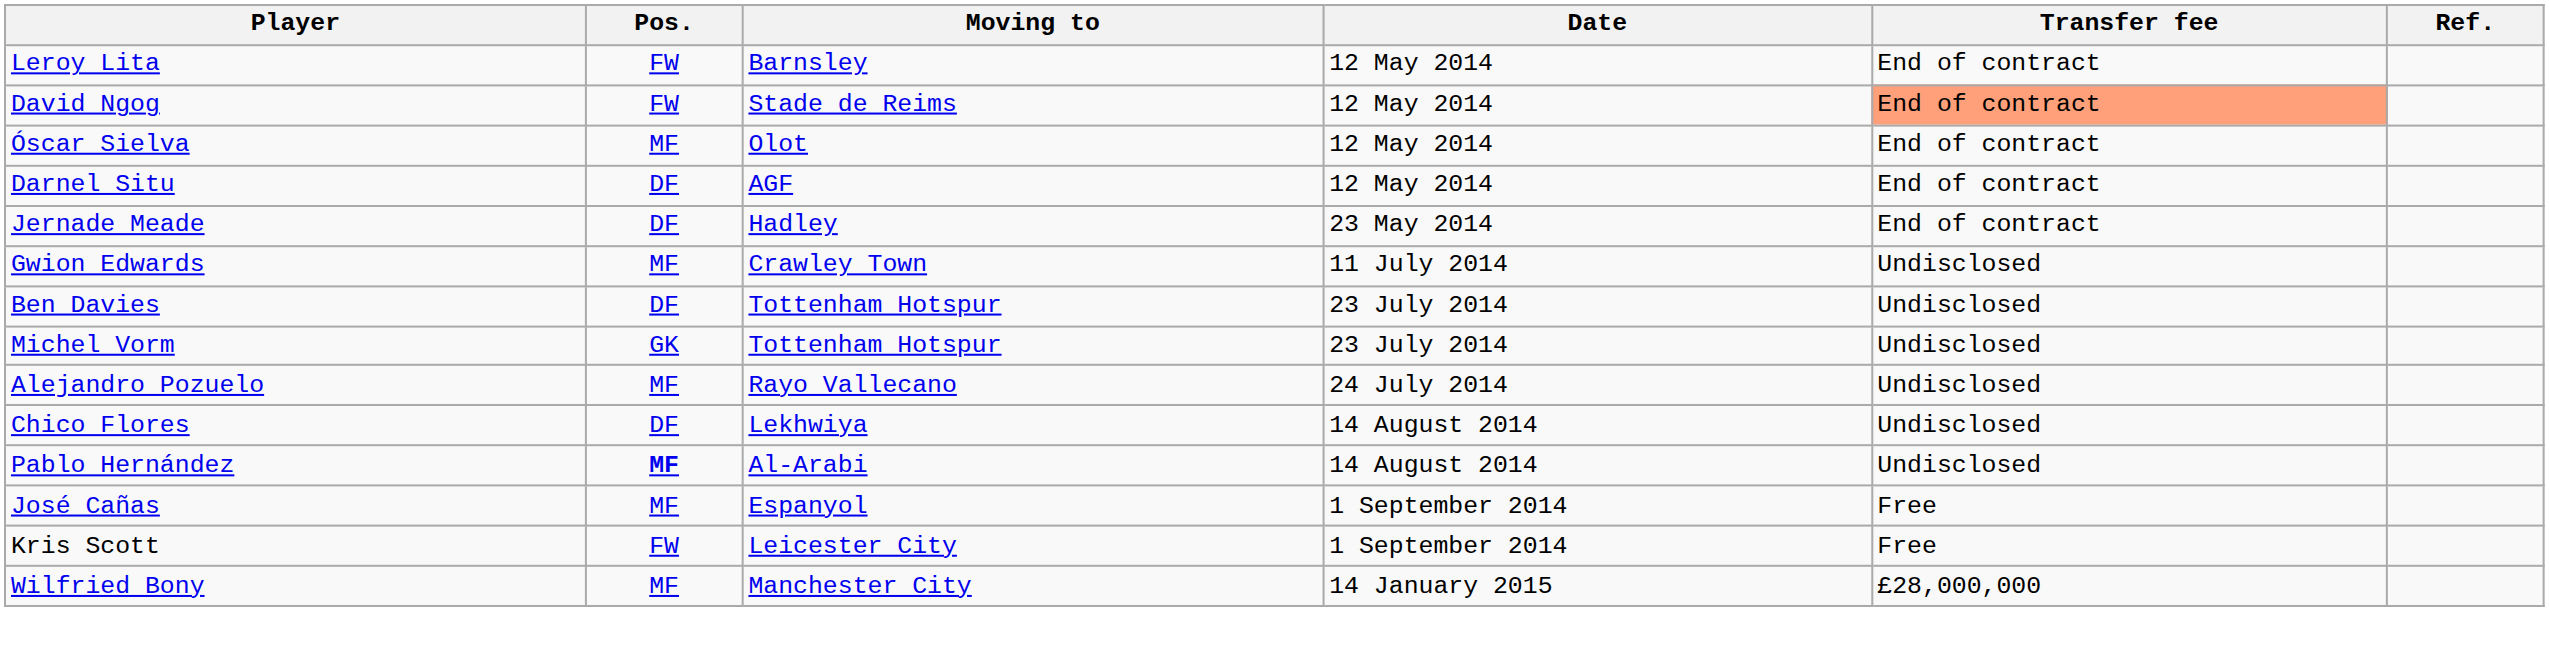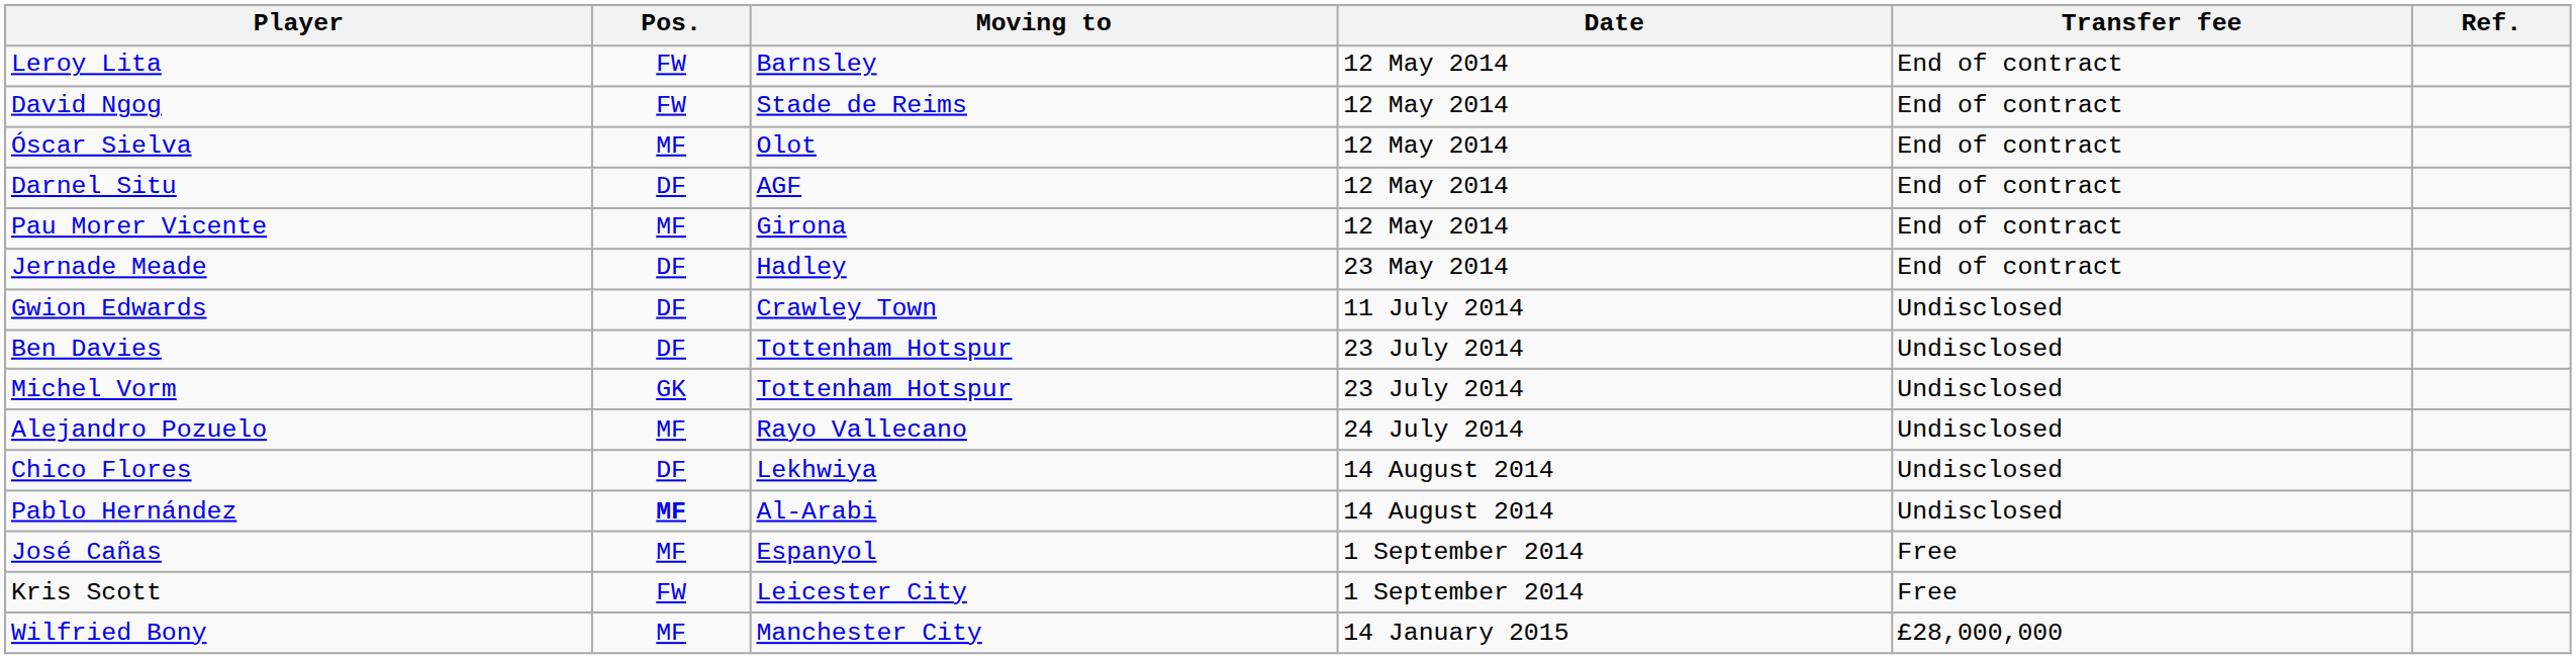David Ngog | Transfer fee: lightsalmon background -> no background
+ row: Pau Morer Vicente | MF | Girona | 12 May 2014 | End of contract
Gwion Edwards | Pos.: MF -> DF
